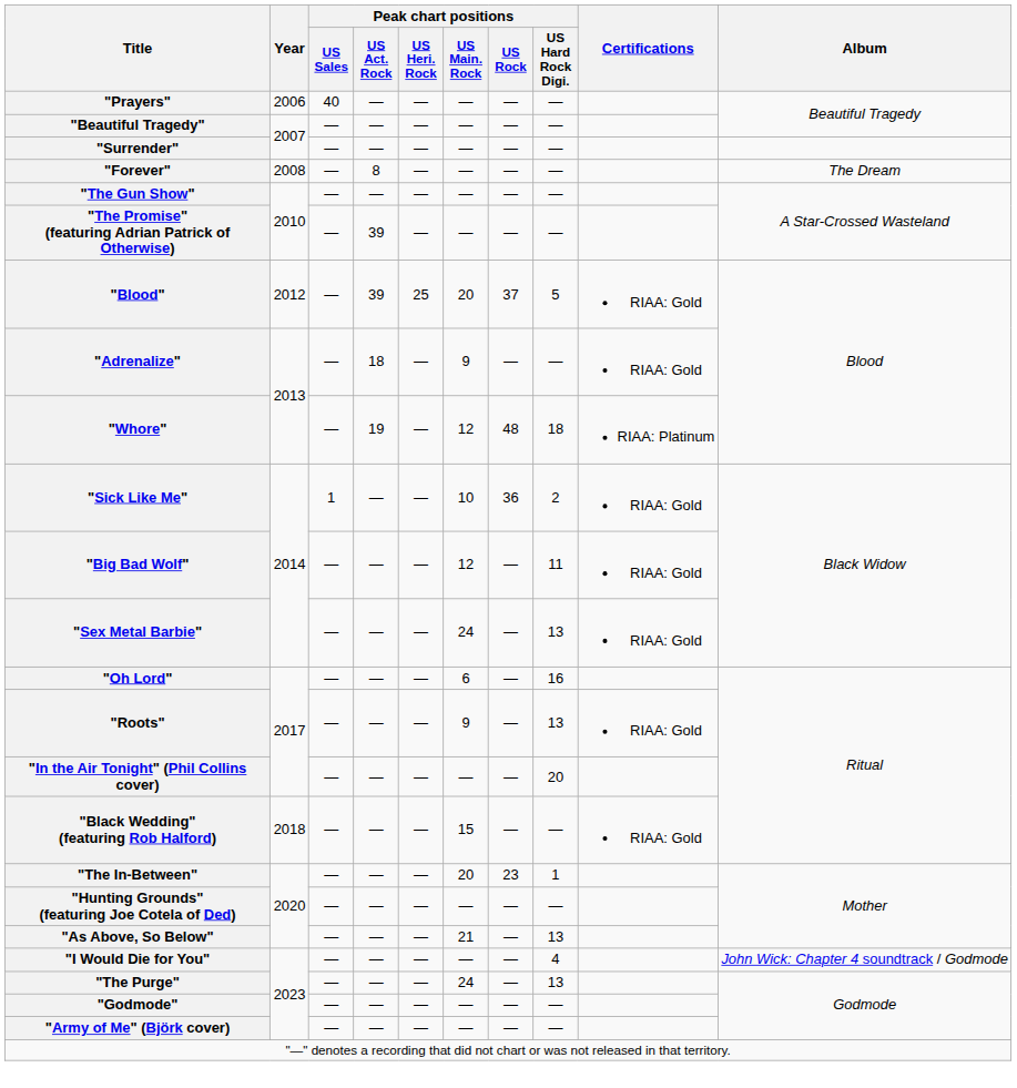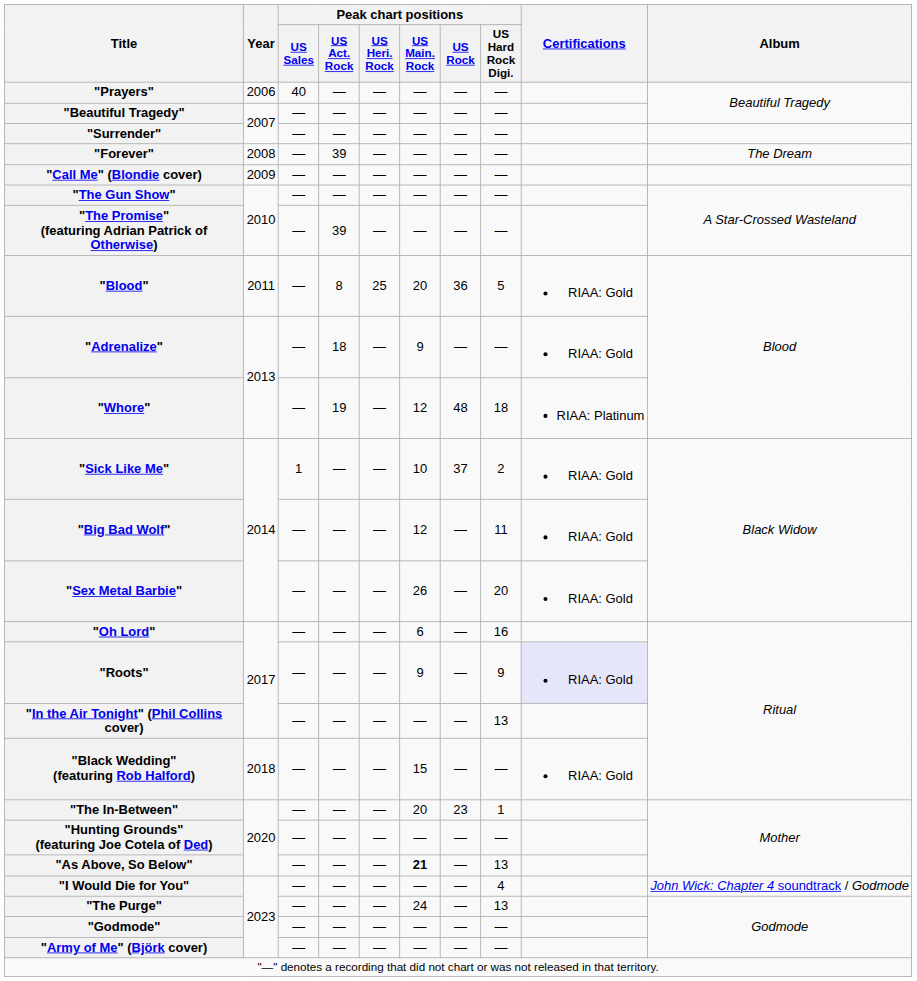"Forever" | Peak chart positions / US Act. Rock: 8 -> 39
+ row: "Call Me" (Blondie cover) | 2009 | — | — | — | — | — | —
"Blood" | Year: 2012 -> 2011
"Blood" | Peak chart positions / US Act. Rock: 39 -> 8
"Blood" | Peak chart positions / US Rock: 37 -> 36
"Sick Like Me" | Peak chart positions / US Rock: 36 -> 37
"Sex Metal Barbie" | Peak chart positions / US Main. Rock: 24 -> 26
"Sex Metal Barbie" | Peak chart positions / US Hard Rock Digi.: 13 -> 20
"Roots" | Peak chart positions / US Hard Rock Digi.: 13 -> 9
"Roots" | Certifications: no background -> lavender background
"In the Air Tonight" (Phil Collins cover) | Peak chart positions / US Hard Rock Digi.: 20 -> 13
"As Above, So Below" | Peak chart positions / US Main. Rock: normal -> bold
